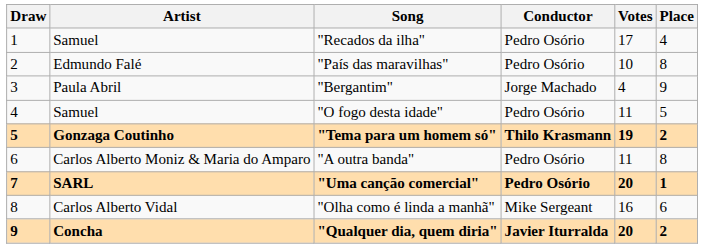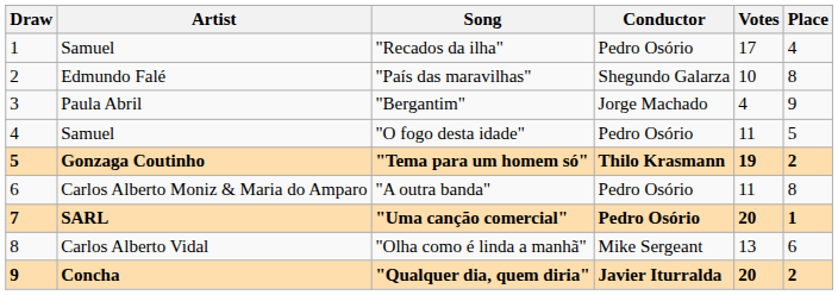"País das maravilhas" | Conductor: Pedro Osório -> Shegundo Galarza
"Olha como é linda a manhã" | Votes: 16 -> 13
